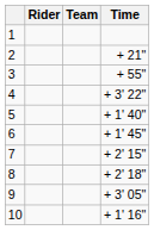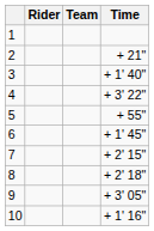3 | Time: + 55" -> + 1' 40"
5 | Time: + 1' 40" -> + 55"
